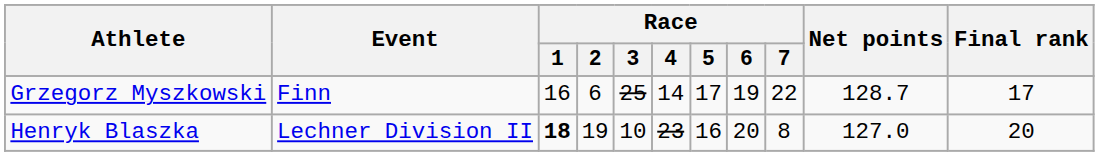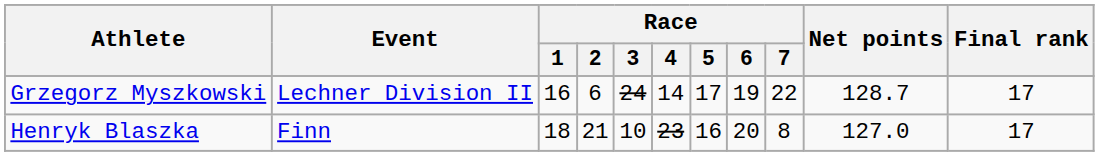Grzegorz Myszkowski | Event: Finn -> Lechner Division II
Grzegorz Myszkowski | Race / 3: 25 -> 24
Henryk Blaszka | Event: Lechner Division II -> Finn
Henryk Blaszka | Race / 1: bold -> normal
Henryk Blaszka | Race / 2: 19 -> 21
Henryk Blaszka | Final rank: 20 -> 17
